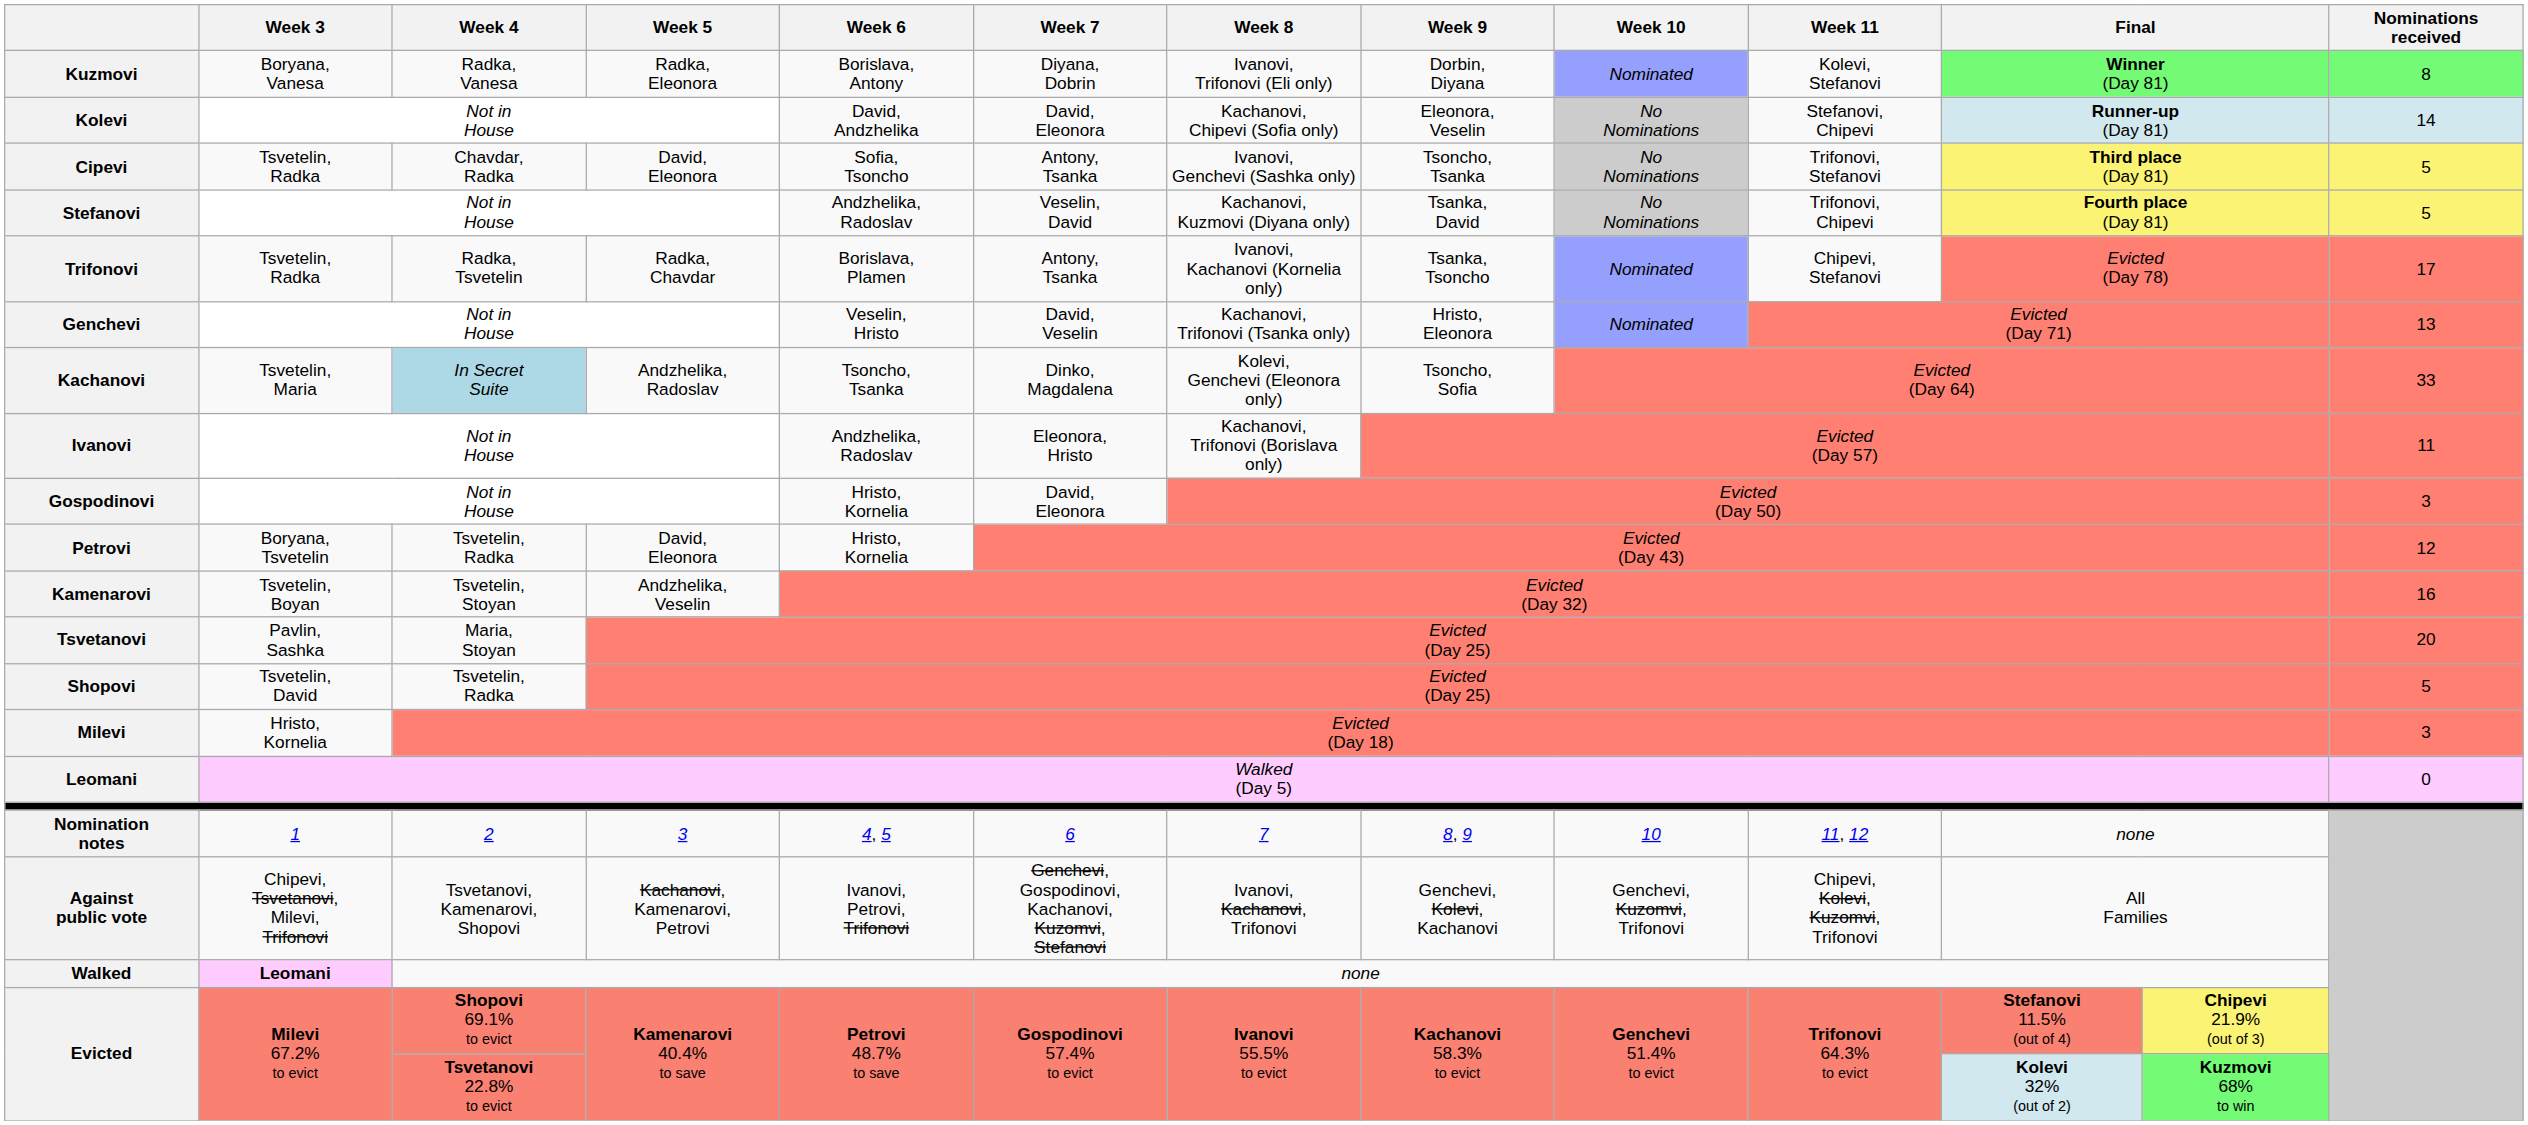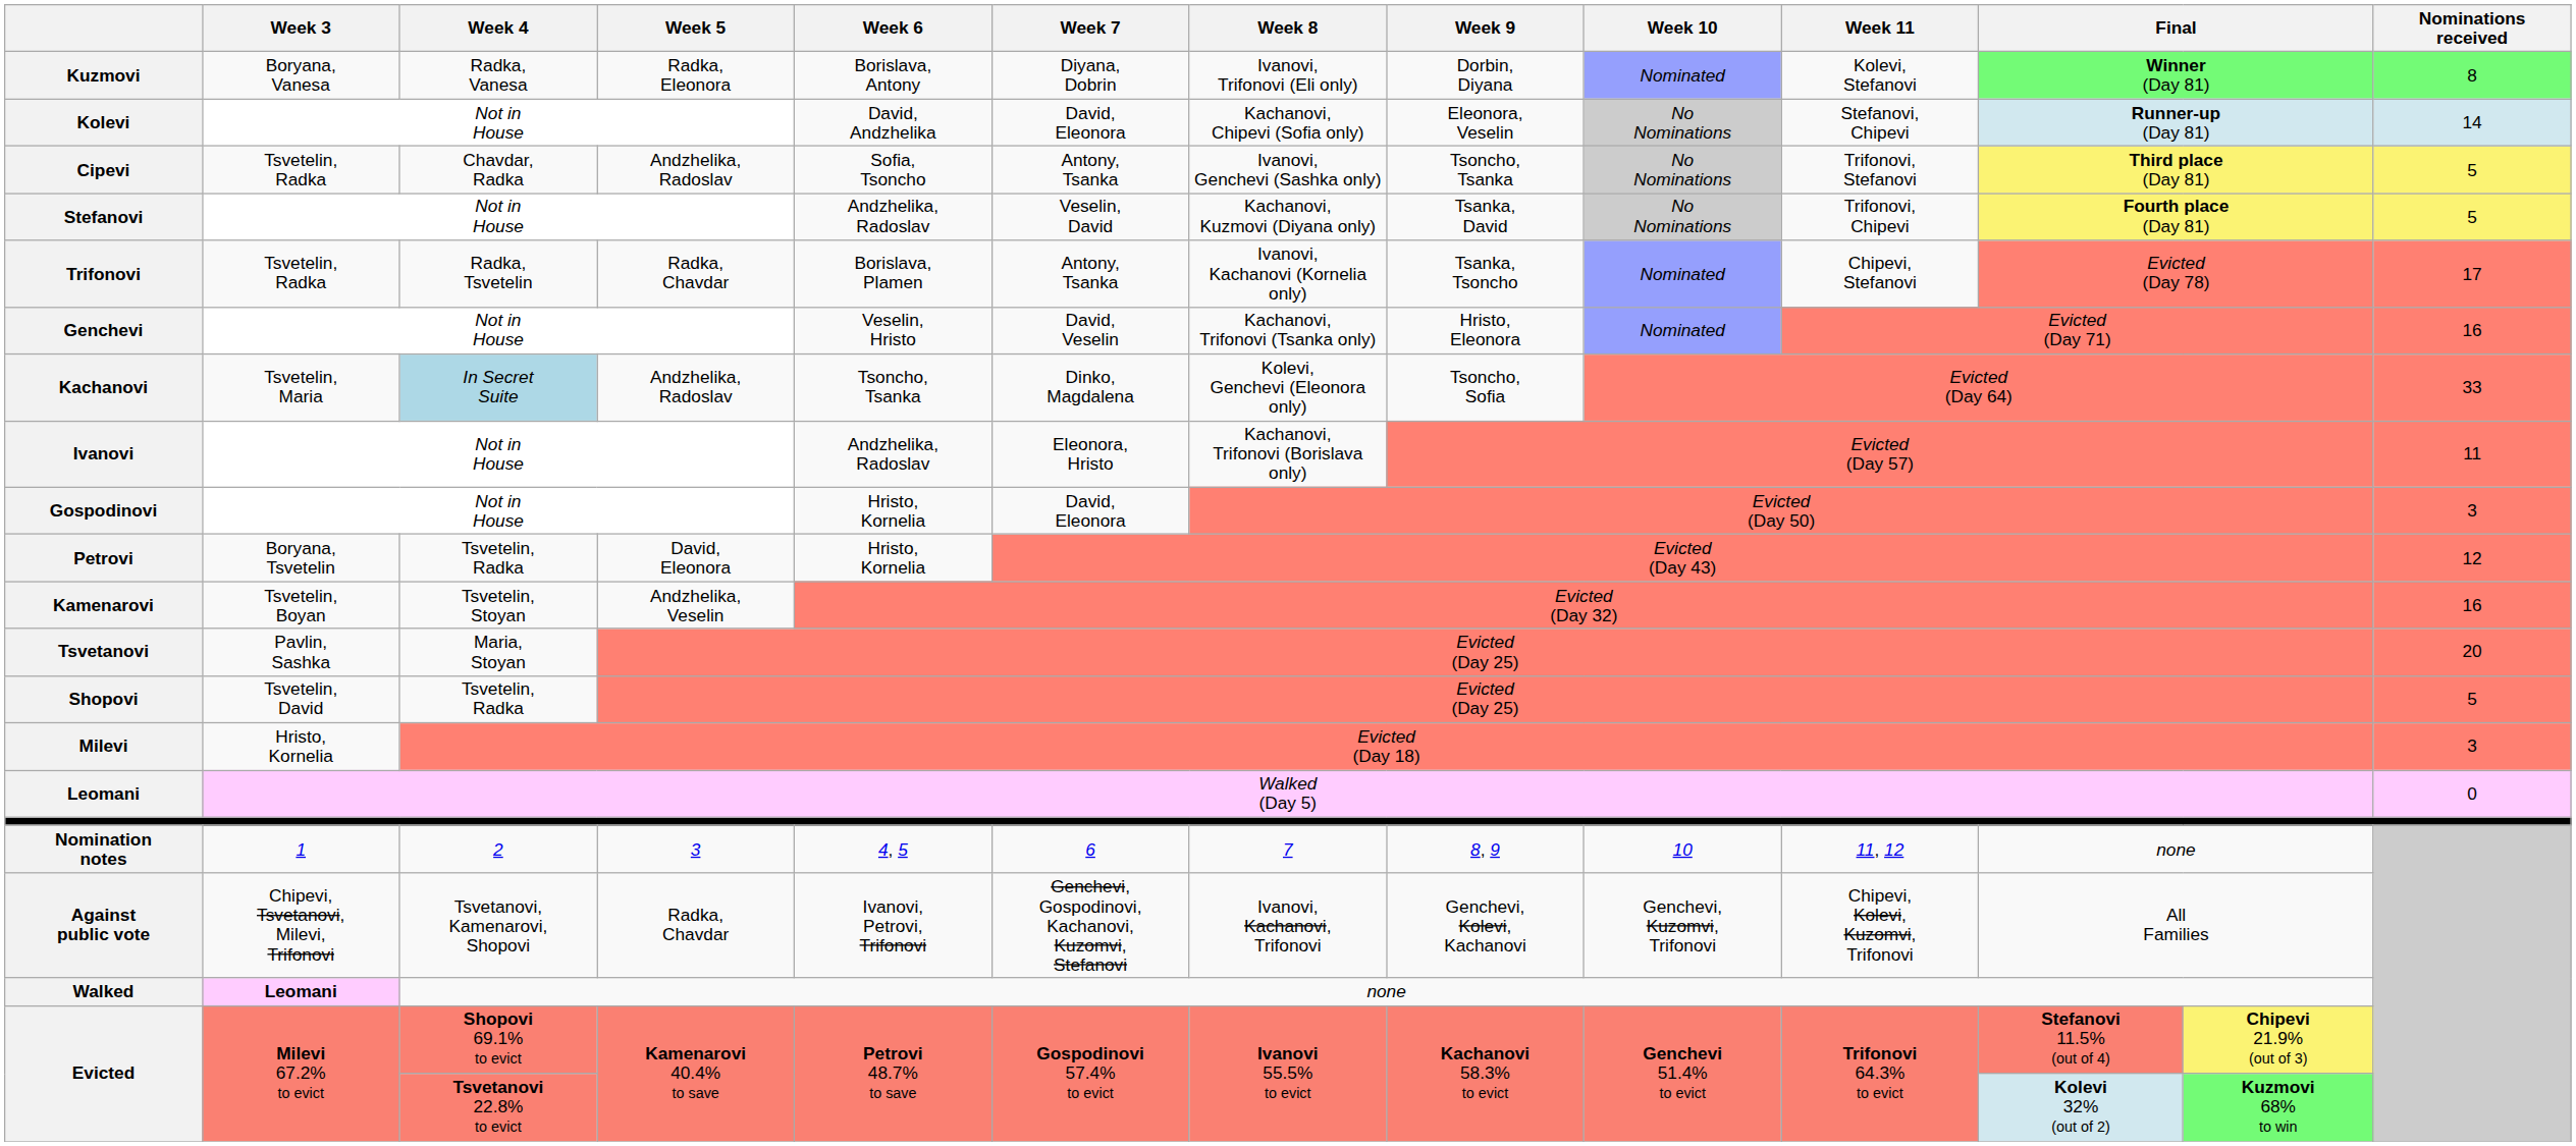Cipevi | Week 5: David, Eleonora -> Andzhelika, Radoslav
Genchevi | Nominations received: 13 -> 16
Against public vote | Week 5: Kachanovi, Kamenarovi, Petrovi -> Radka, Chavdar
